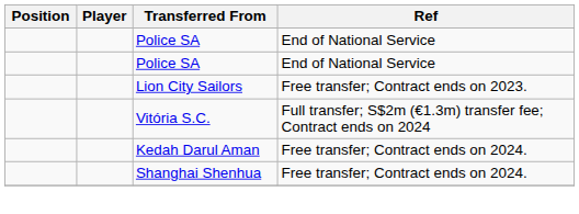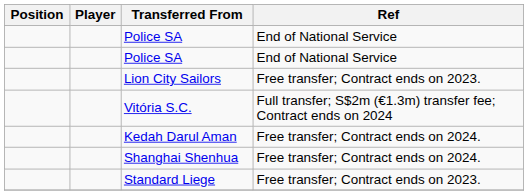+ row: Standard Liege | Free transfer; Contract ends on 2023.
